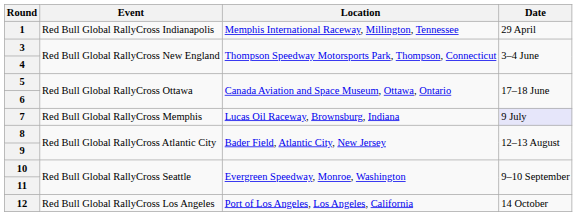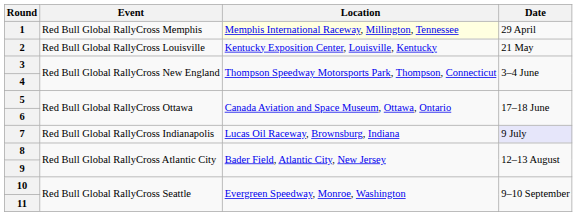1 | Event: Red Bull Global RallyCross Indianapolis -> Red Bull Global RallyCross Memphis
1 | Location: no background -> lightyellow background
+ row: 2 | Red Bull Global RallyCross Louisville | Kentucky Exposition Center, Louisville, Kentucky | 21 May
7 | Event: Red Bull Global RallyCross Memphis -> Red Bull Global RallyCross Indianapolis
- row: 12 | Red Bull Global RallyCross Los Angeles | Port of Los Angeles, Los Angeles, California | 14 October
